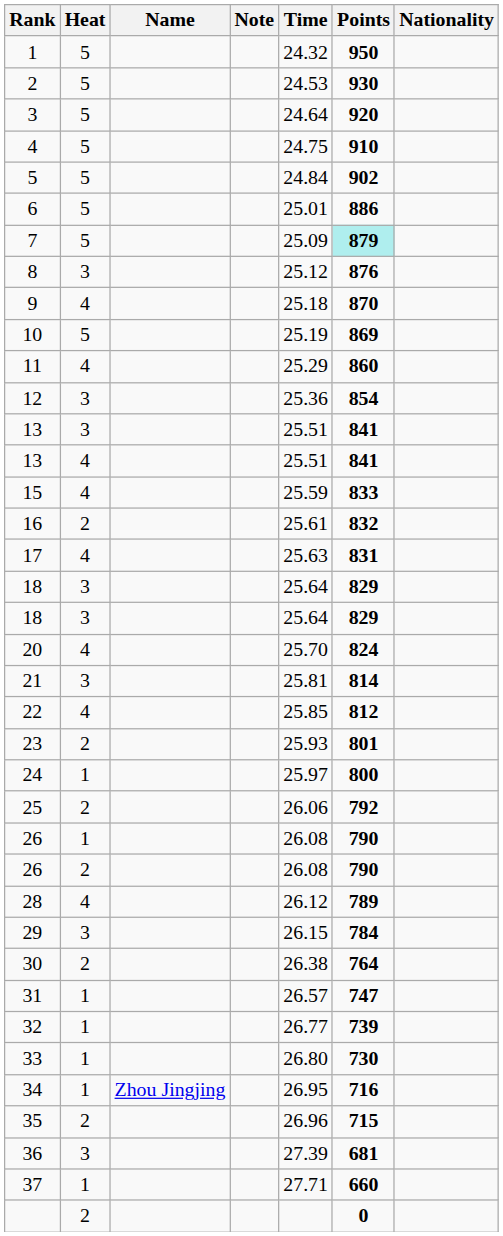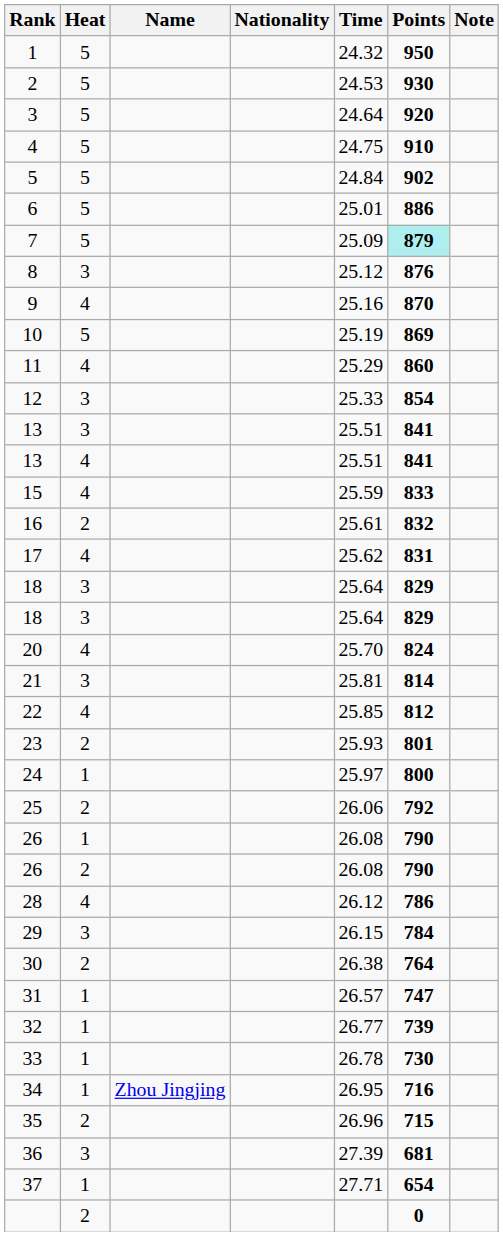columns swapped: Nationality <-> Note
9 | Time: 25.18 -> 25.16
12 | Time: 25.36 -> 25.33
17 | Time: 25.63 -> 25.62
28 | Points: 789 -> 786
33 | Time: 26.80 -> 26.78
37 | Points: 660 -> 654
